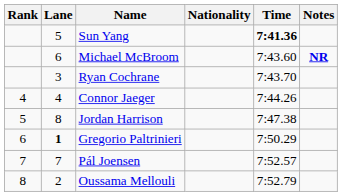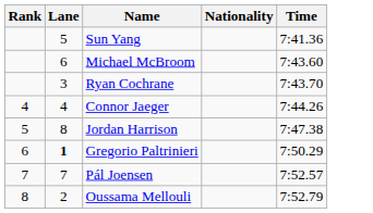- column: Notes | NR
Sun Yang | Time: bold -> normal
